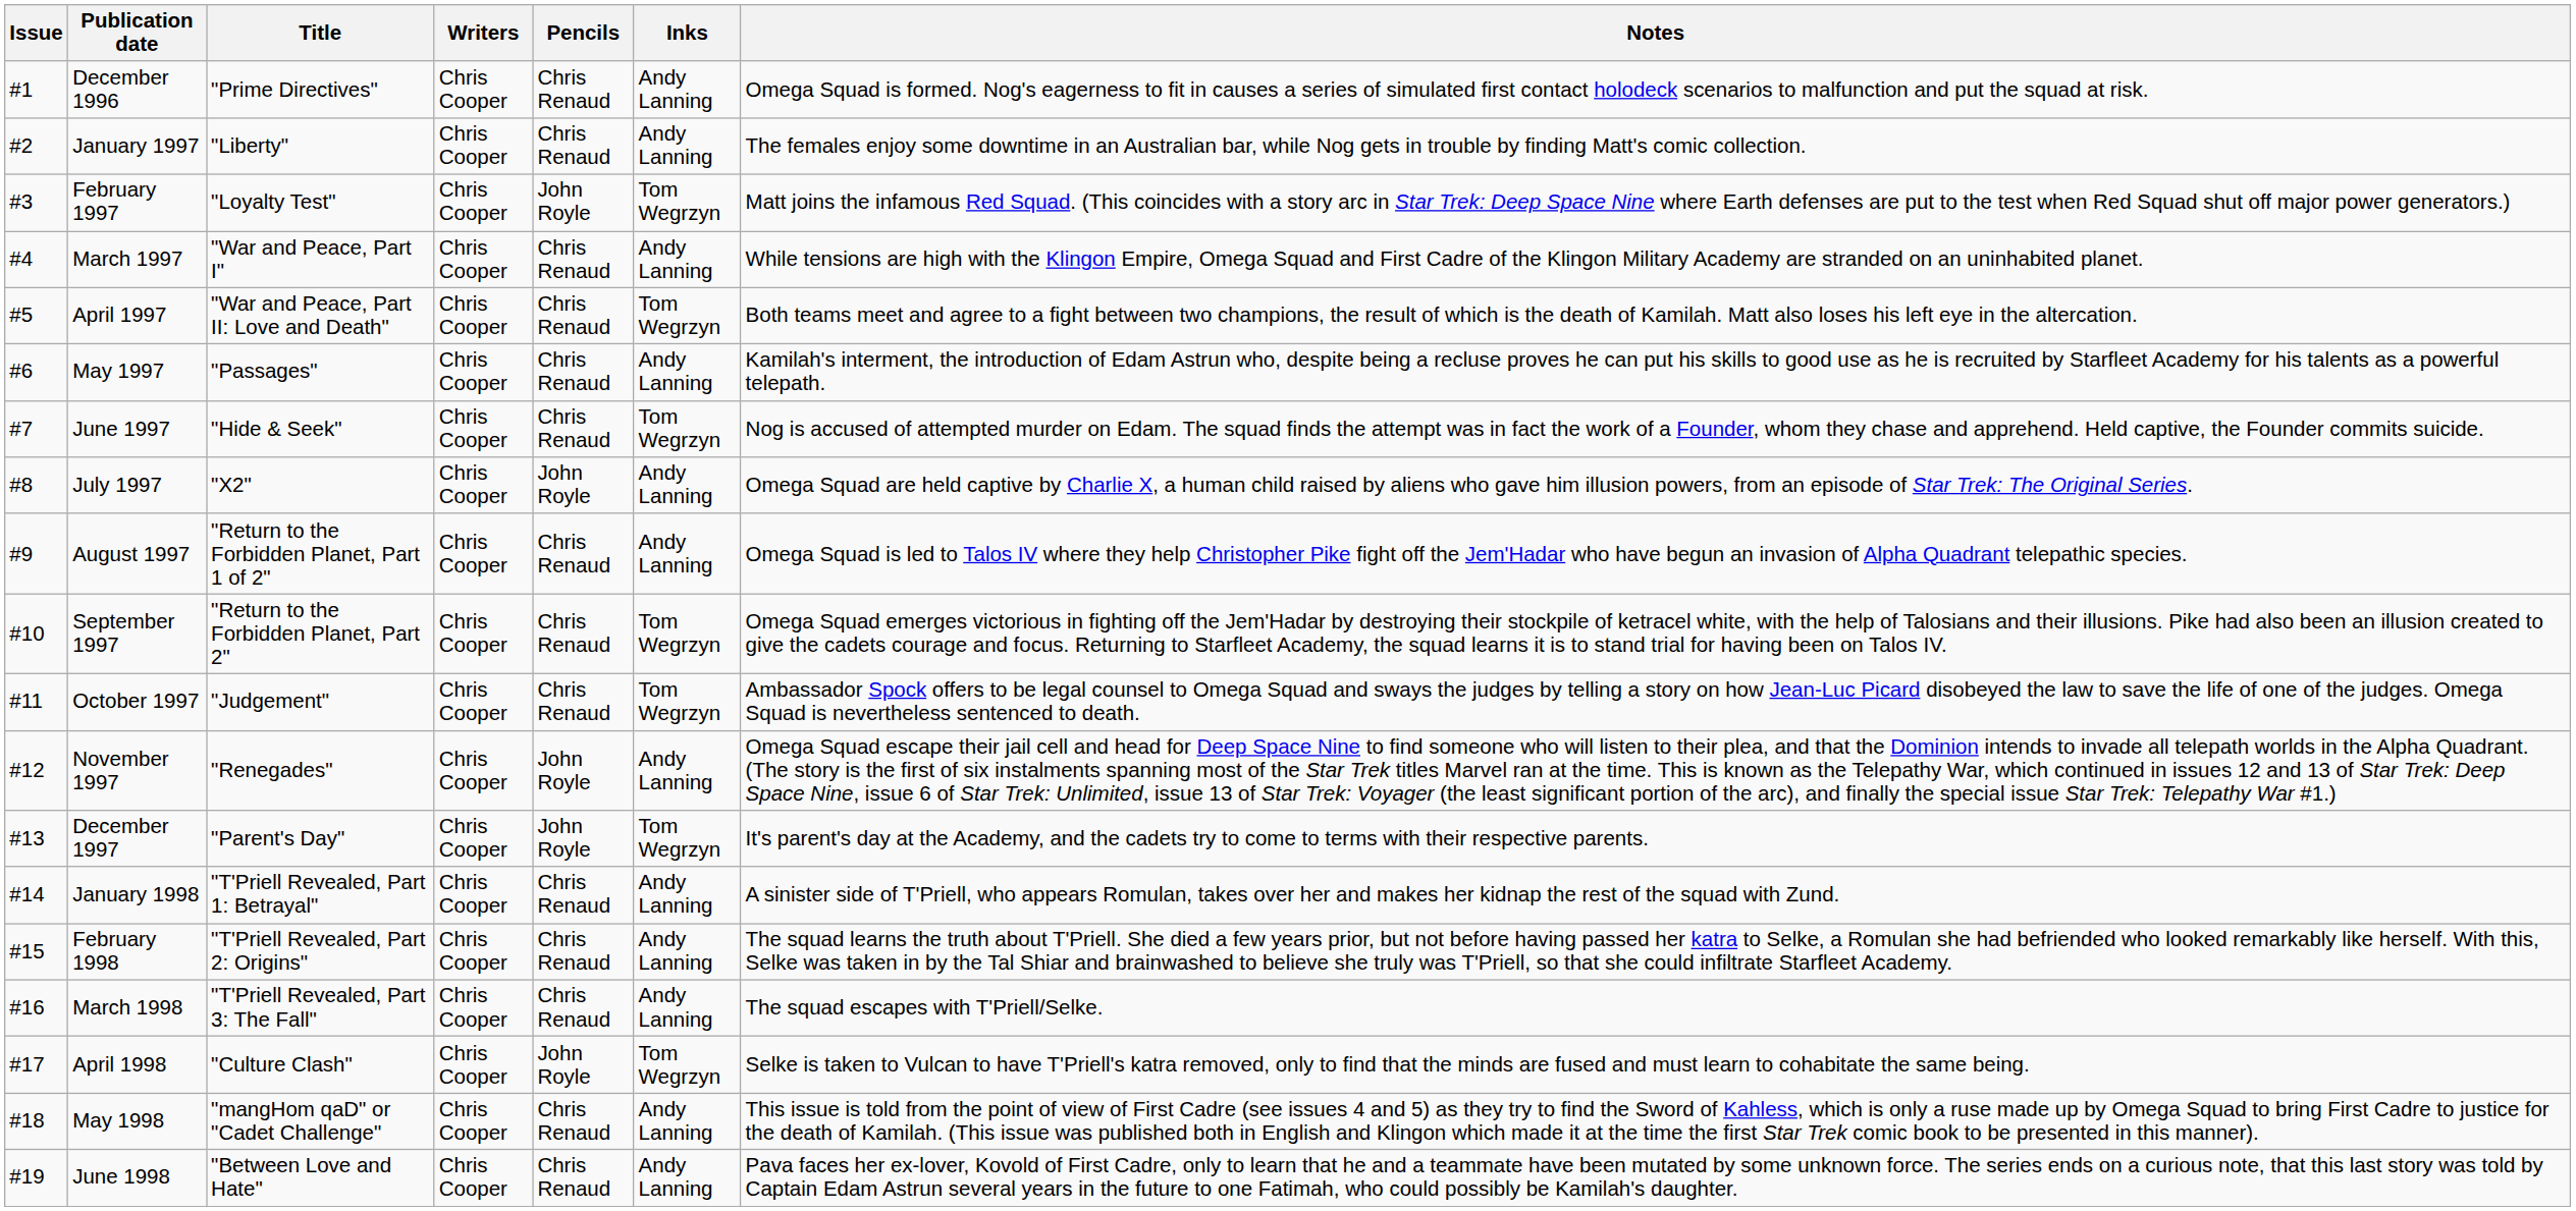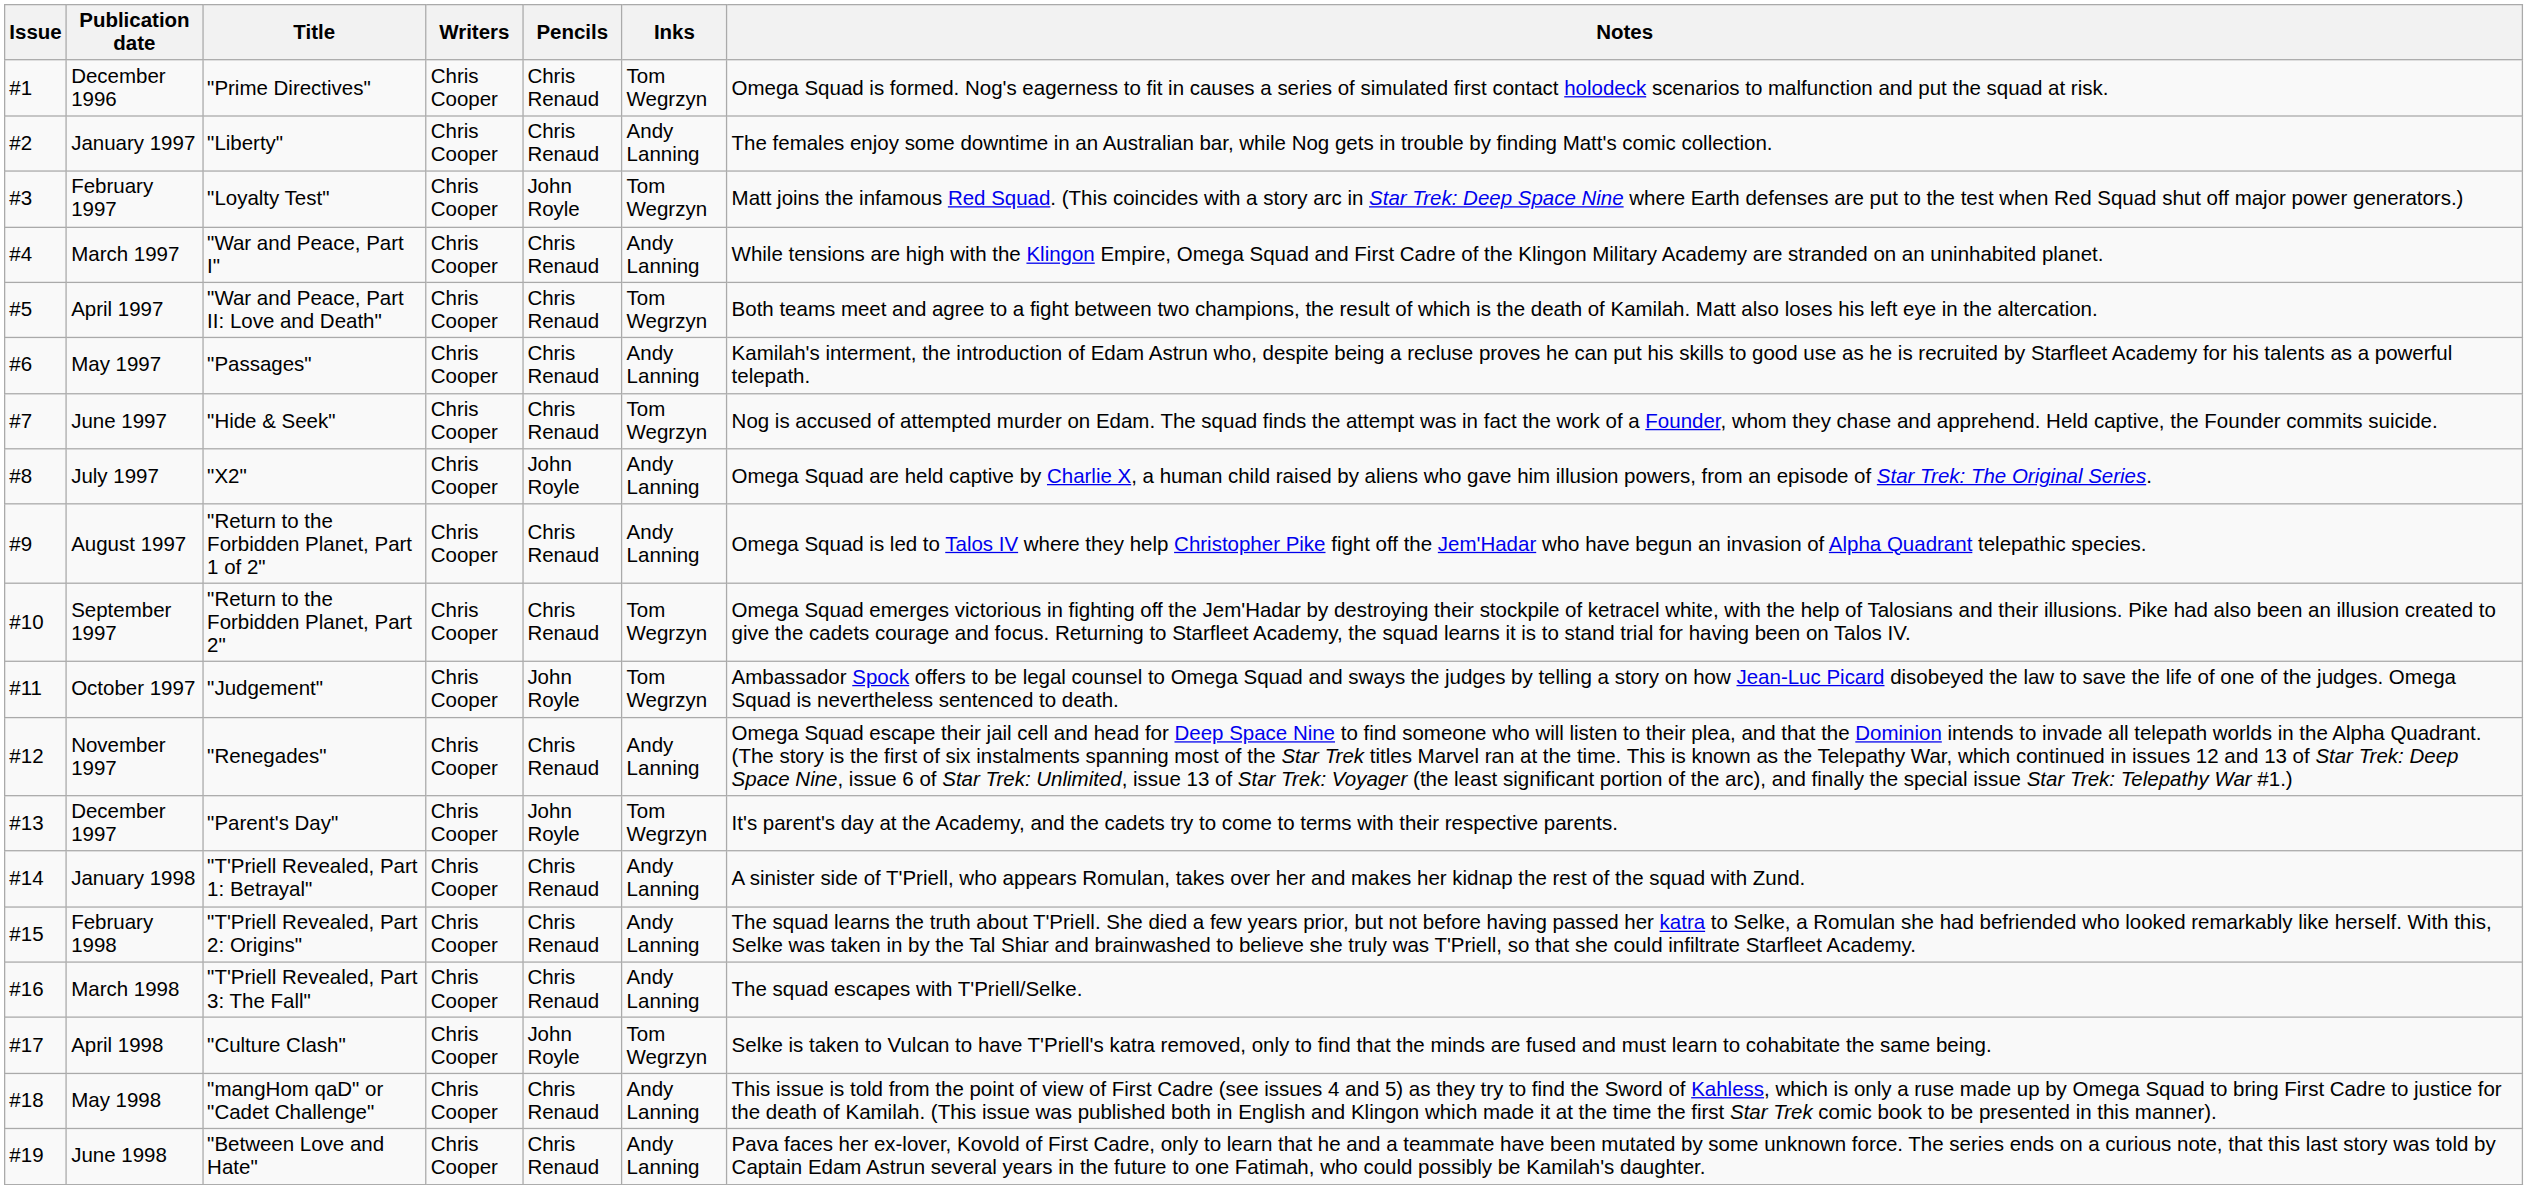December 1996 | Inks: Andy Lanning -> Tom Wegrzyn
October 1997 | Pencils: Chris Renaud -> John Royle
November 1997 | Pencils: John Royle -> Chris Renaud
